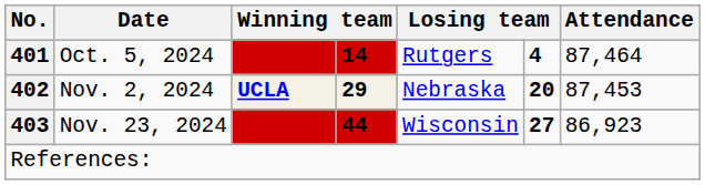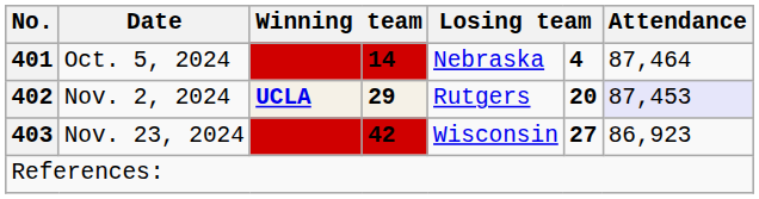Oct. 5, 2024 | column 5: Rutgers -> Nebraska
Nov. 2, 2024 | column 5: Nebraska -> Rutgers
Nov. 2, 2024 | Attendance: no background -> lavender background
Nov. 23, 2024 | column 4: 44 -> 42
